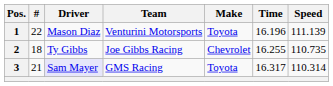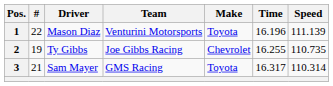2 | #: 18 -> 19
3 | Driver: lavender background -> no background
